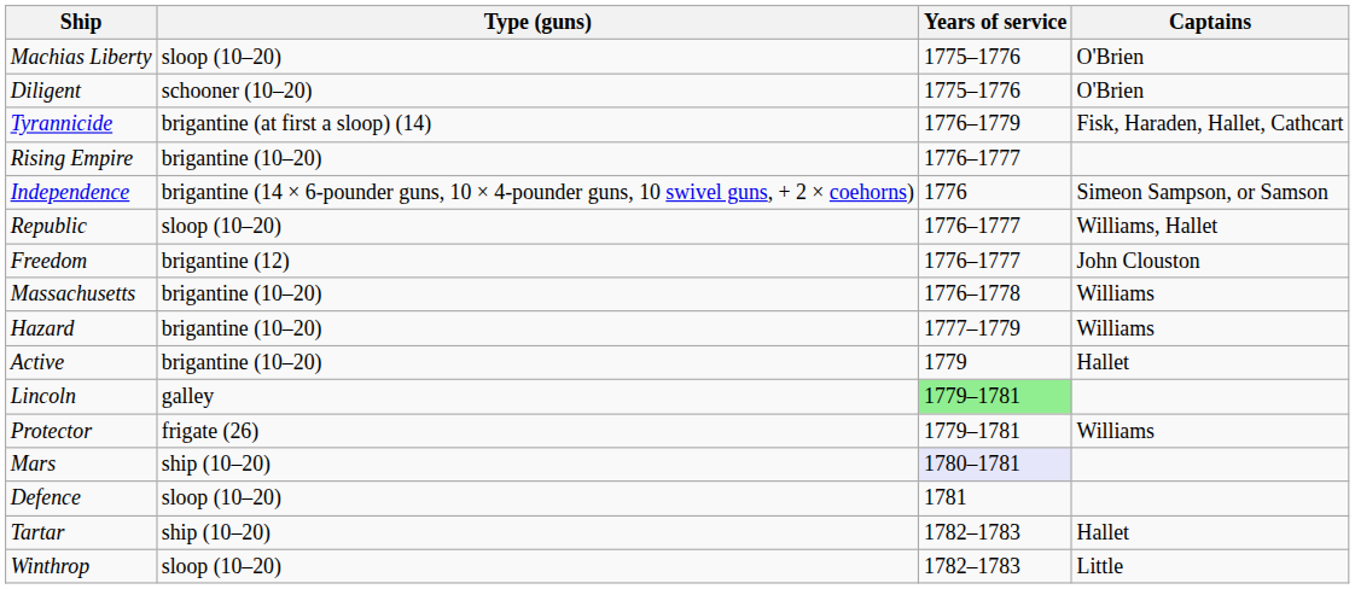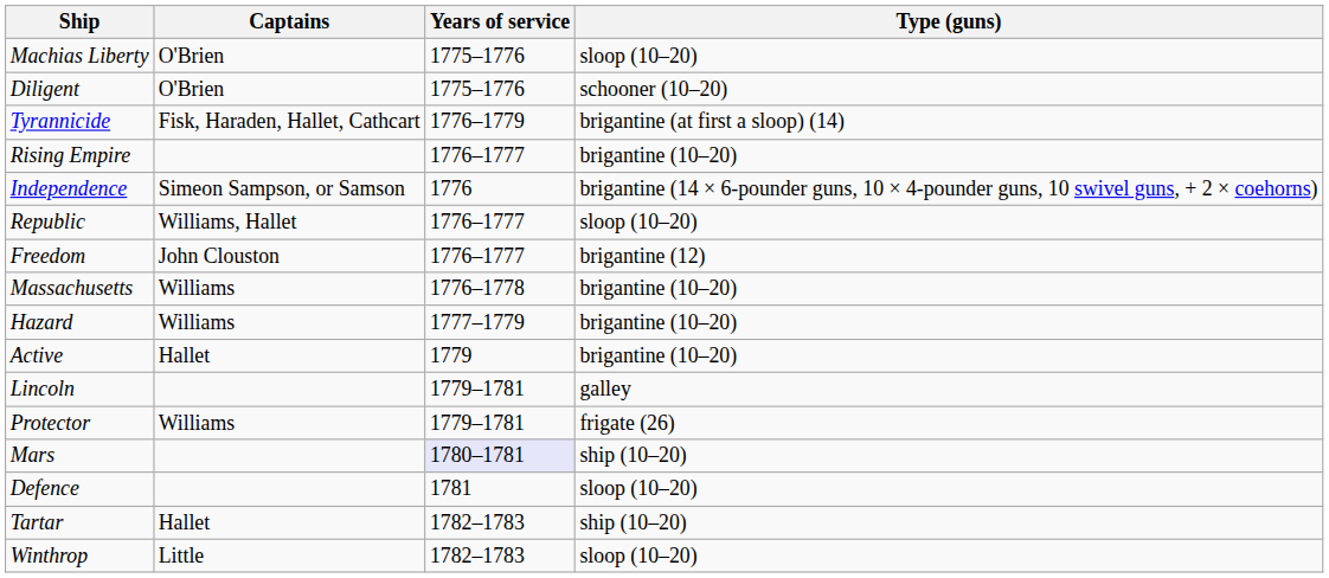columns swapped: Type (guns) <-> Captains
Lincoln | Years of service: lightgreen background -> no background
